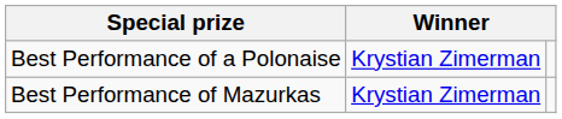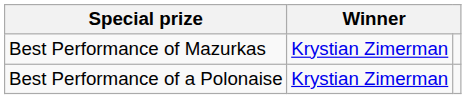rows swapped: Best Performance of Mazurkas <-> Best Performance of a Polonaise
